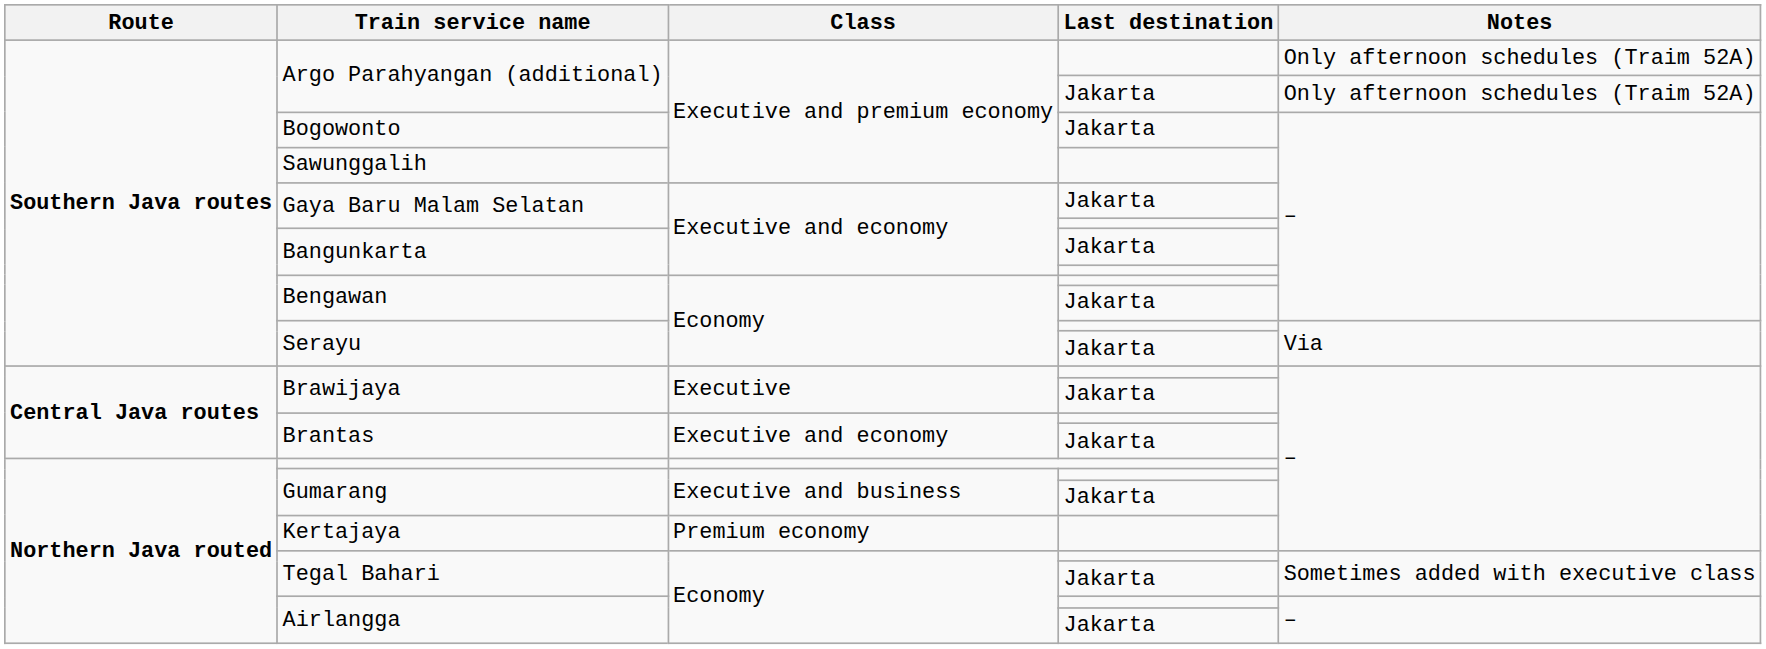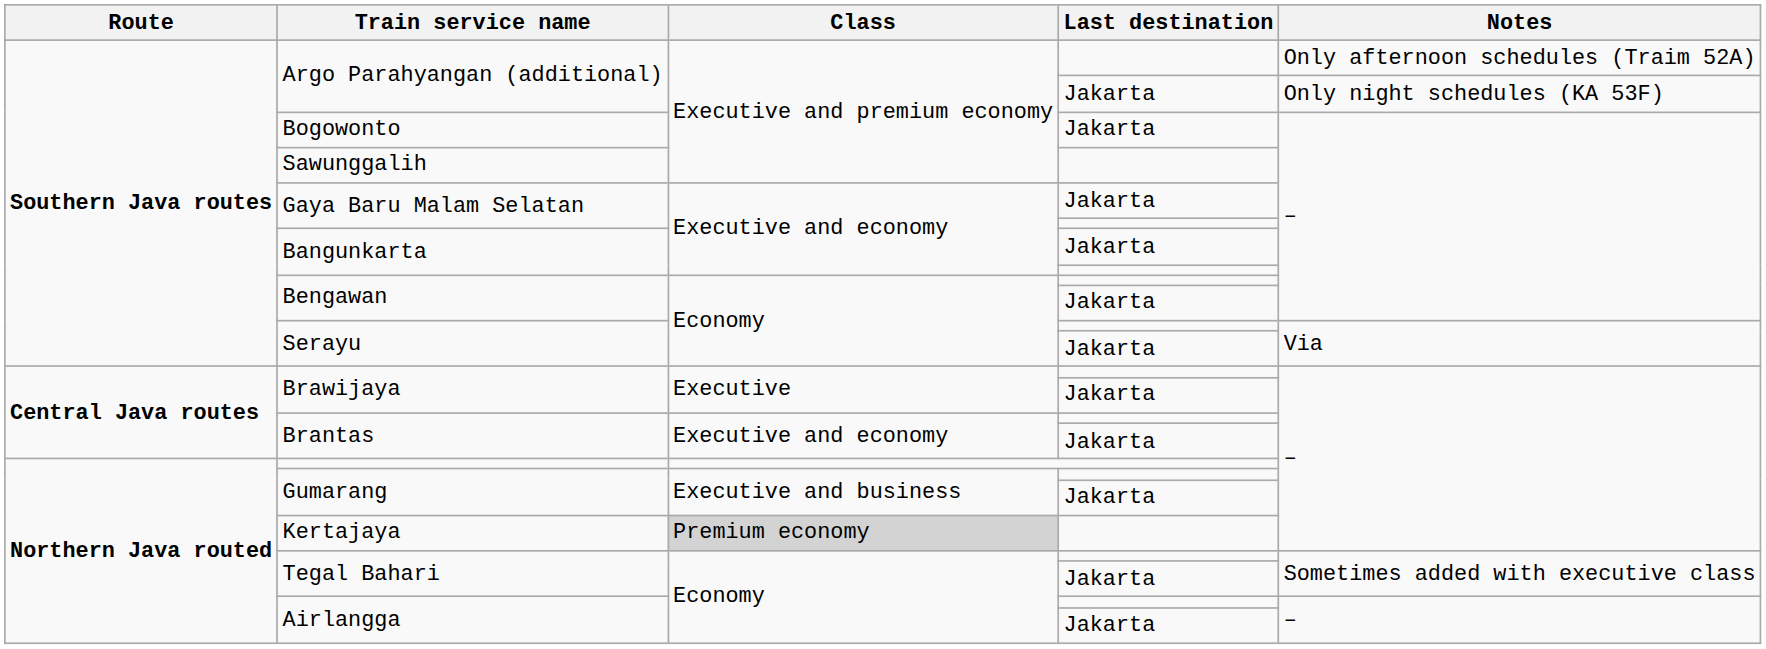Argo Parahyangan (additional) / Jakarta | Notes: Only afternoon schedules (Traim 52A) -> Only night schedules (KA 53F)
Kertajaya | Class: no background -> lightgrey background
